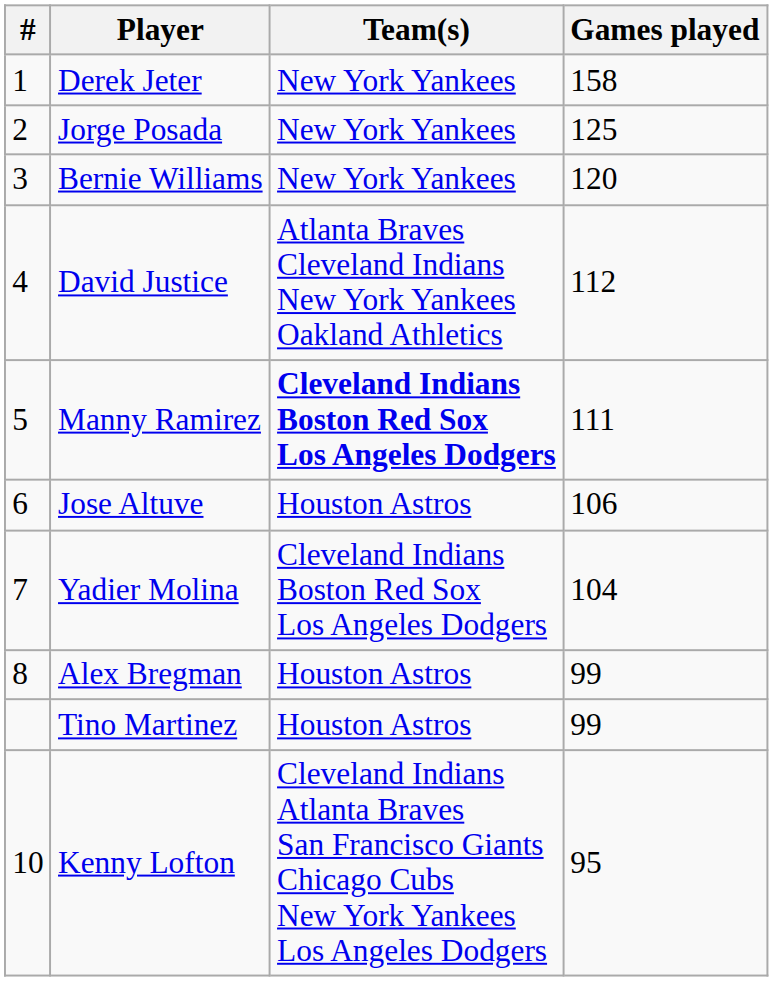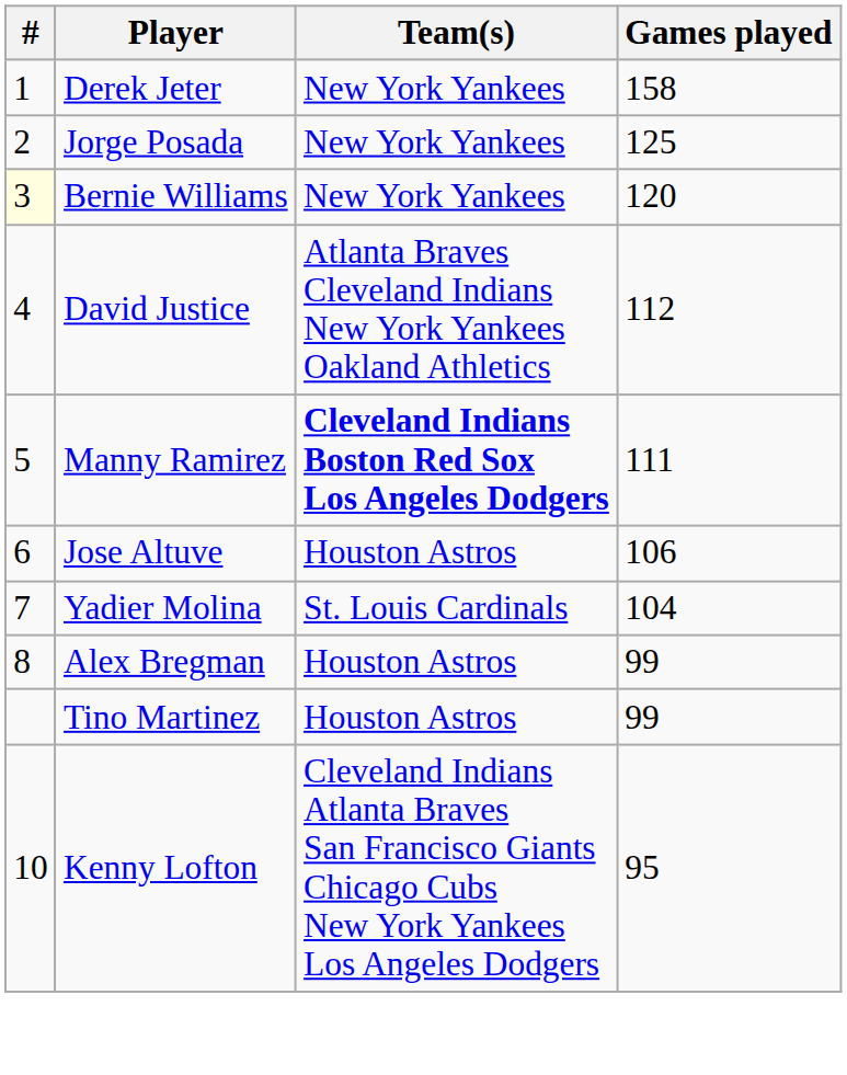Bernie Williams | #: no background -> lightyellow background
Yadier Molina | Team(s): Cleveland Indians Boston Red Sox Los Angeles Dodgers -> St. Louis Cardinals
